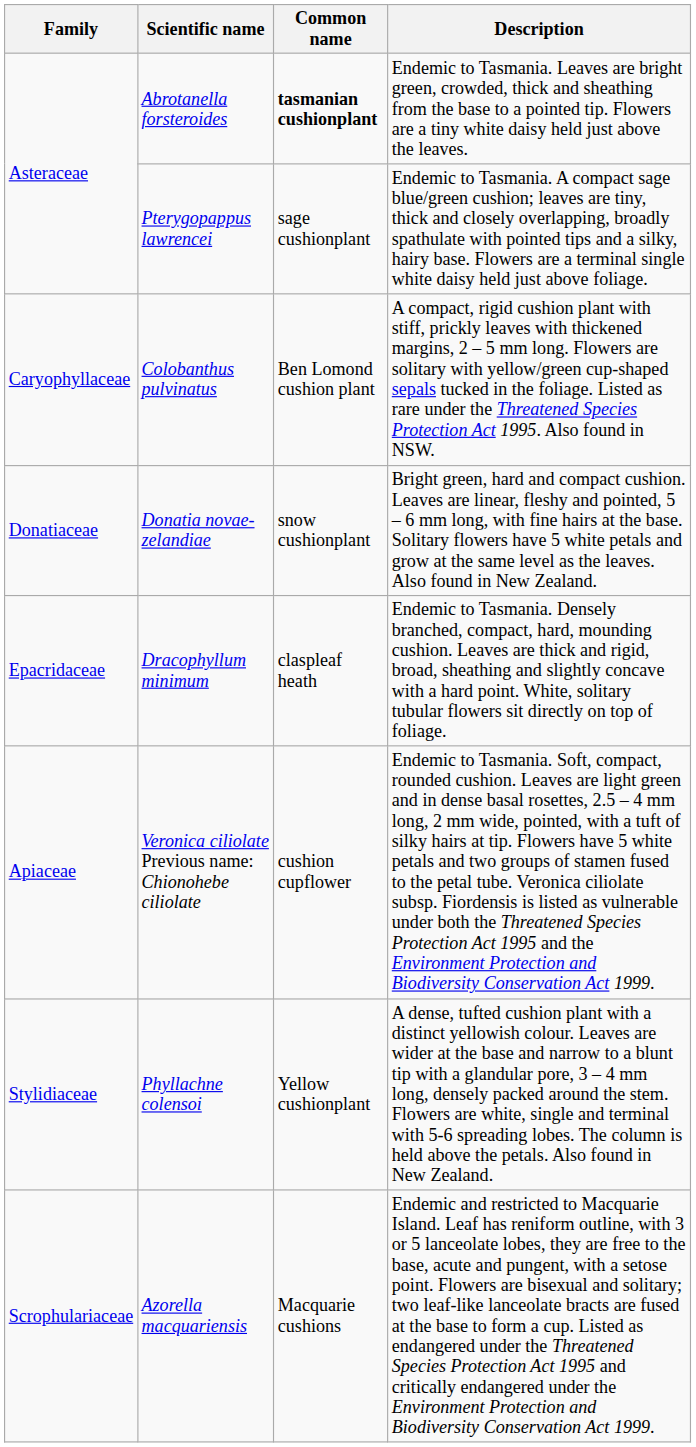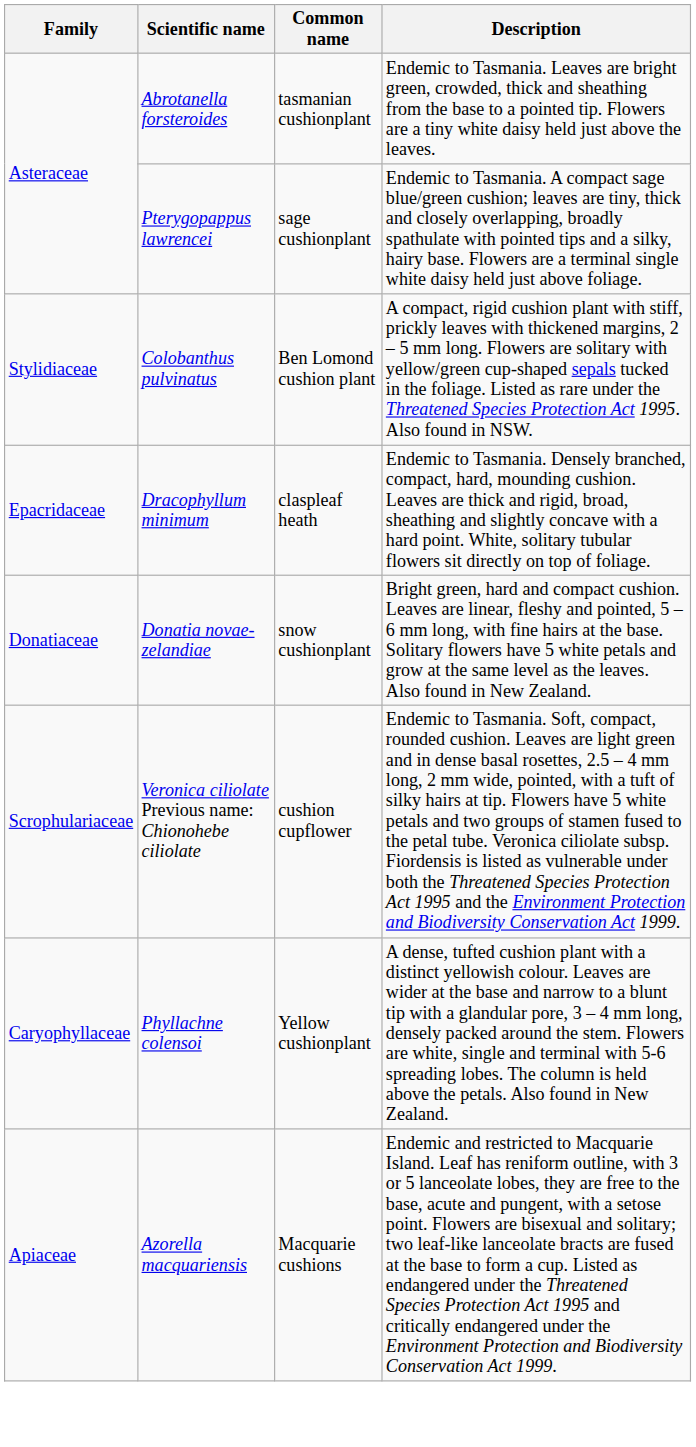Abrotanella forsteroides | Common name: bold -> normal
Colobanthus pulvinatus | Family: Caryophyllaceae -> Stylidiaceae
rows swapped: Donatia novae-zelandiae <-> Dracophyllum minimum
Veronica ciliolate Previous name: Chionohebe ciliolate | Family: Apiaceae -> Scrophulariaceae
Phyllachne colensoi | Family: Stylidiaceae -> Caryophyllaceae
Azorella macquariensis | Family: Scrophulariaceae -> Apiaceae
